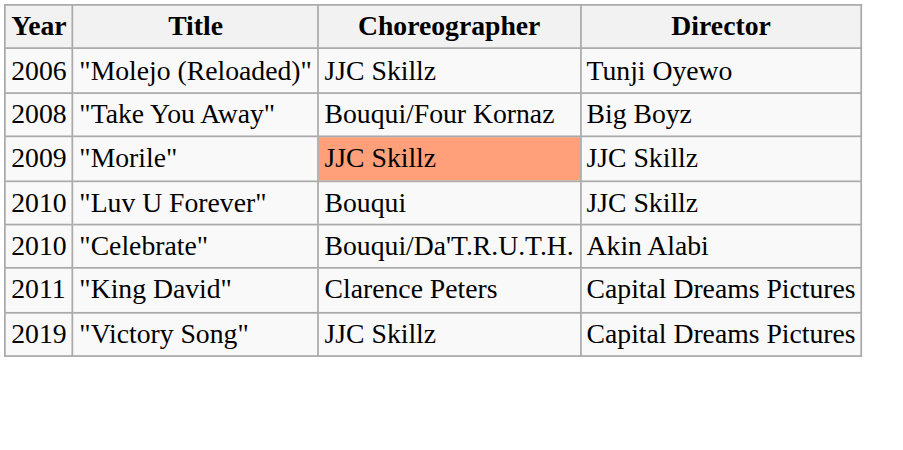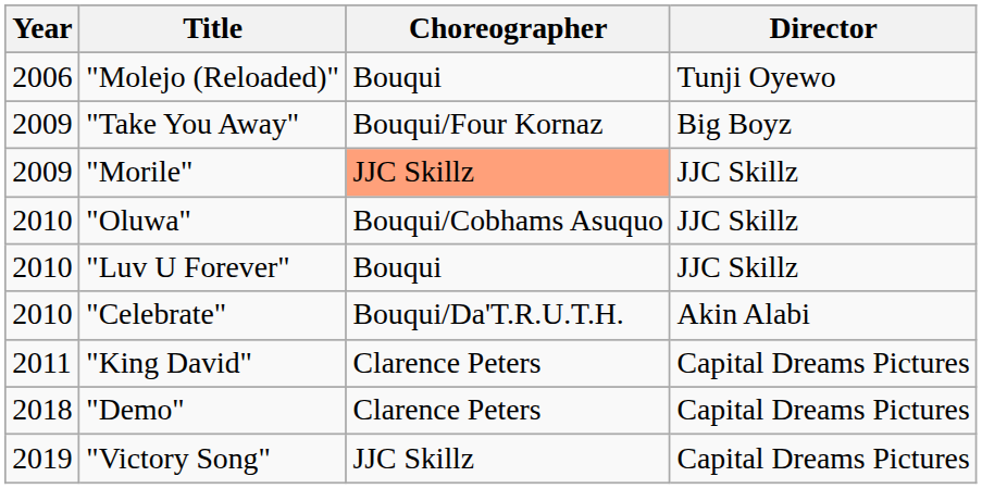"Molejo (Reloaded)" | Choreographer: JJC Skillz -> Bouqui
"Take You Away" | Year: 2008 -> 2009
+ row: 2010 | "Oluwa" | Bouqui/Cobhams Asuquo | JJC Skillz
+ row: 2018 | "Demo" | Clarence Peters | Capital Dreams Pictures
